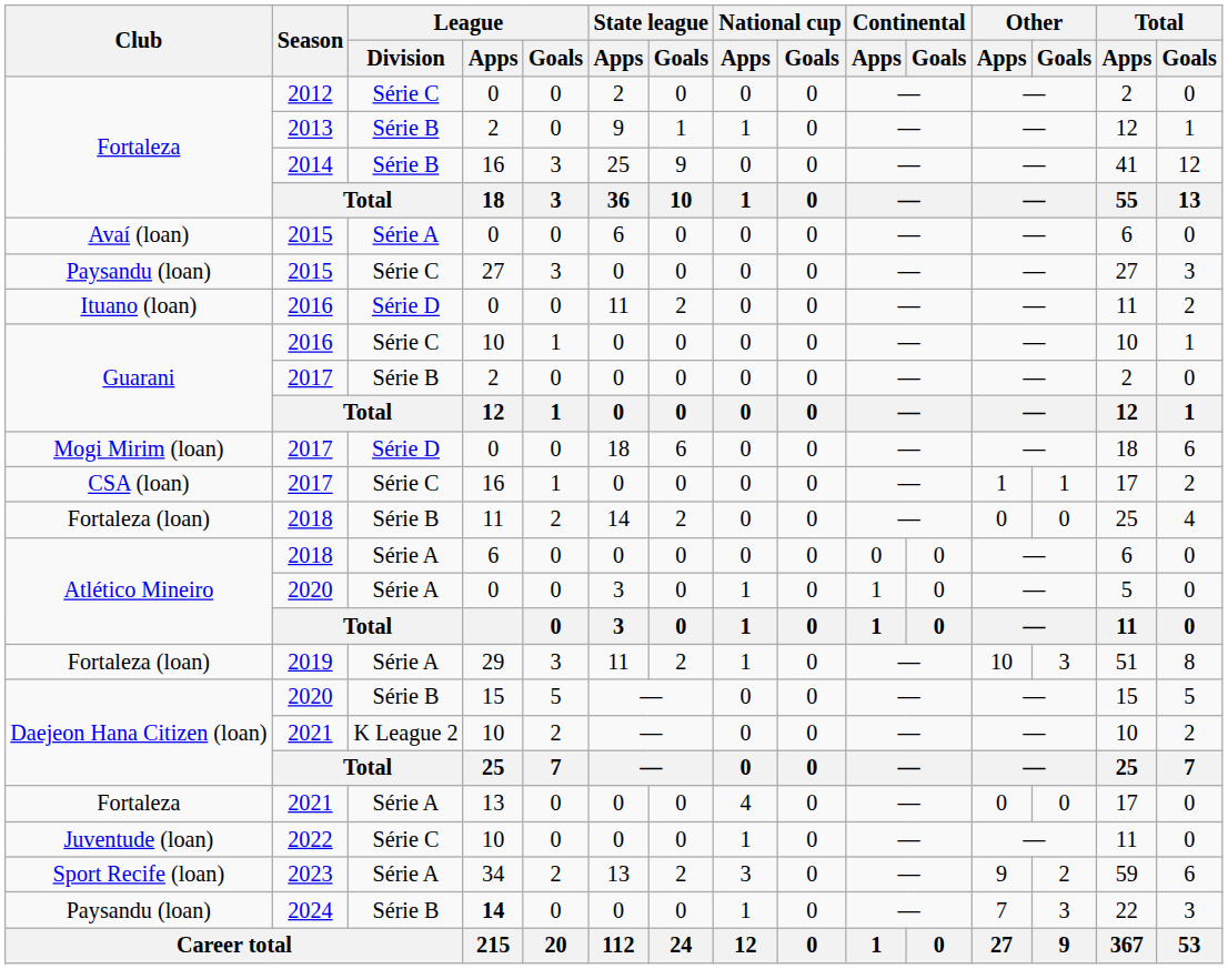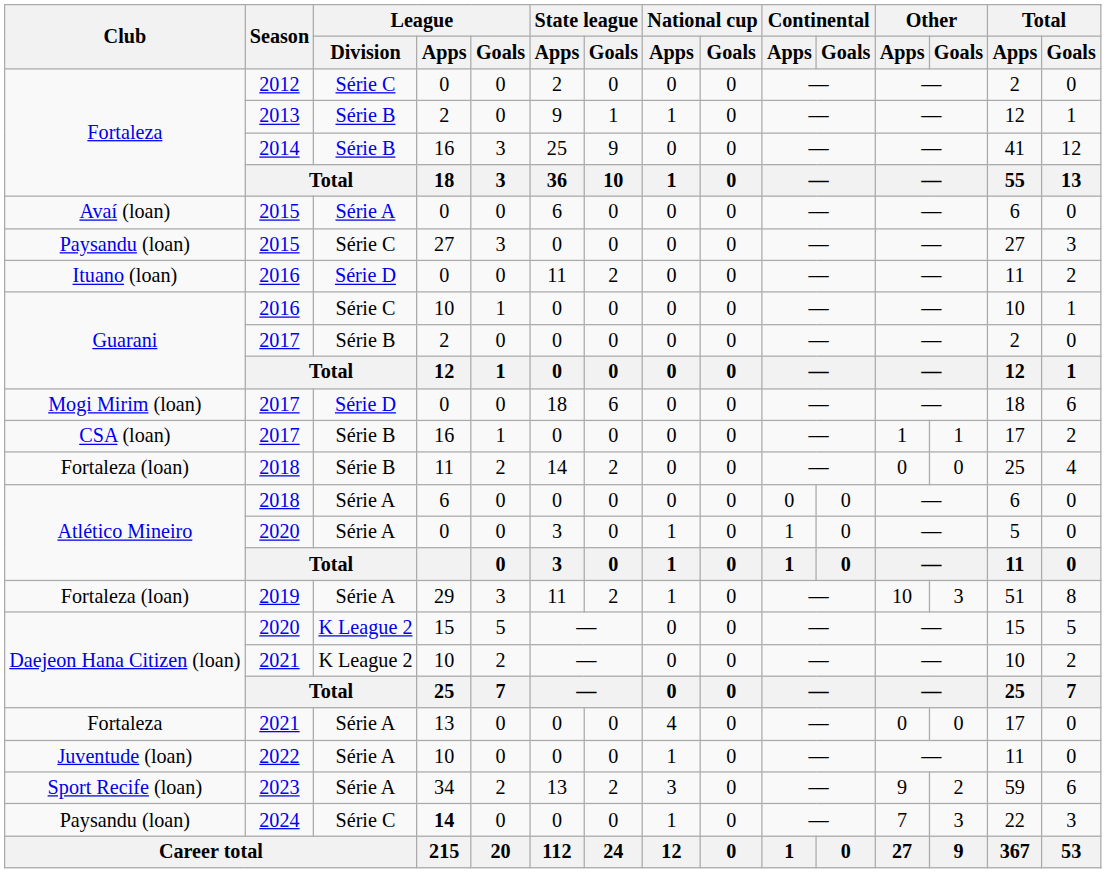CSA (loan) / 2017 | League / Division: Série C -> Série B
Daejeon Hana Citizen (loan) / 2020 | League / Division: Série B -> K League 2
2022 | League / Division: Série C -> Série A
2024 | League / Division: Série B -> Série C
